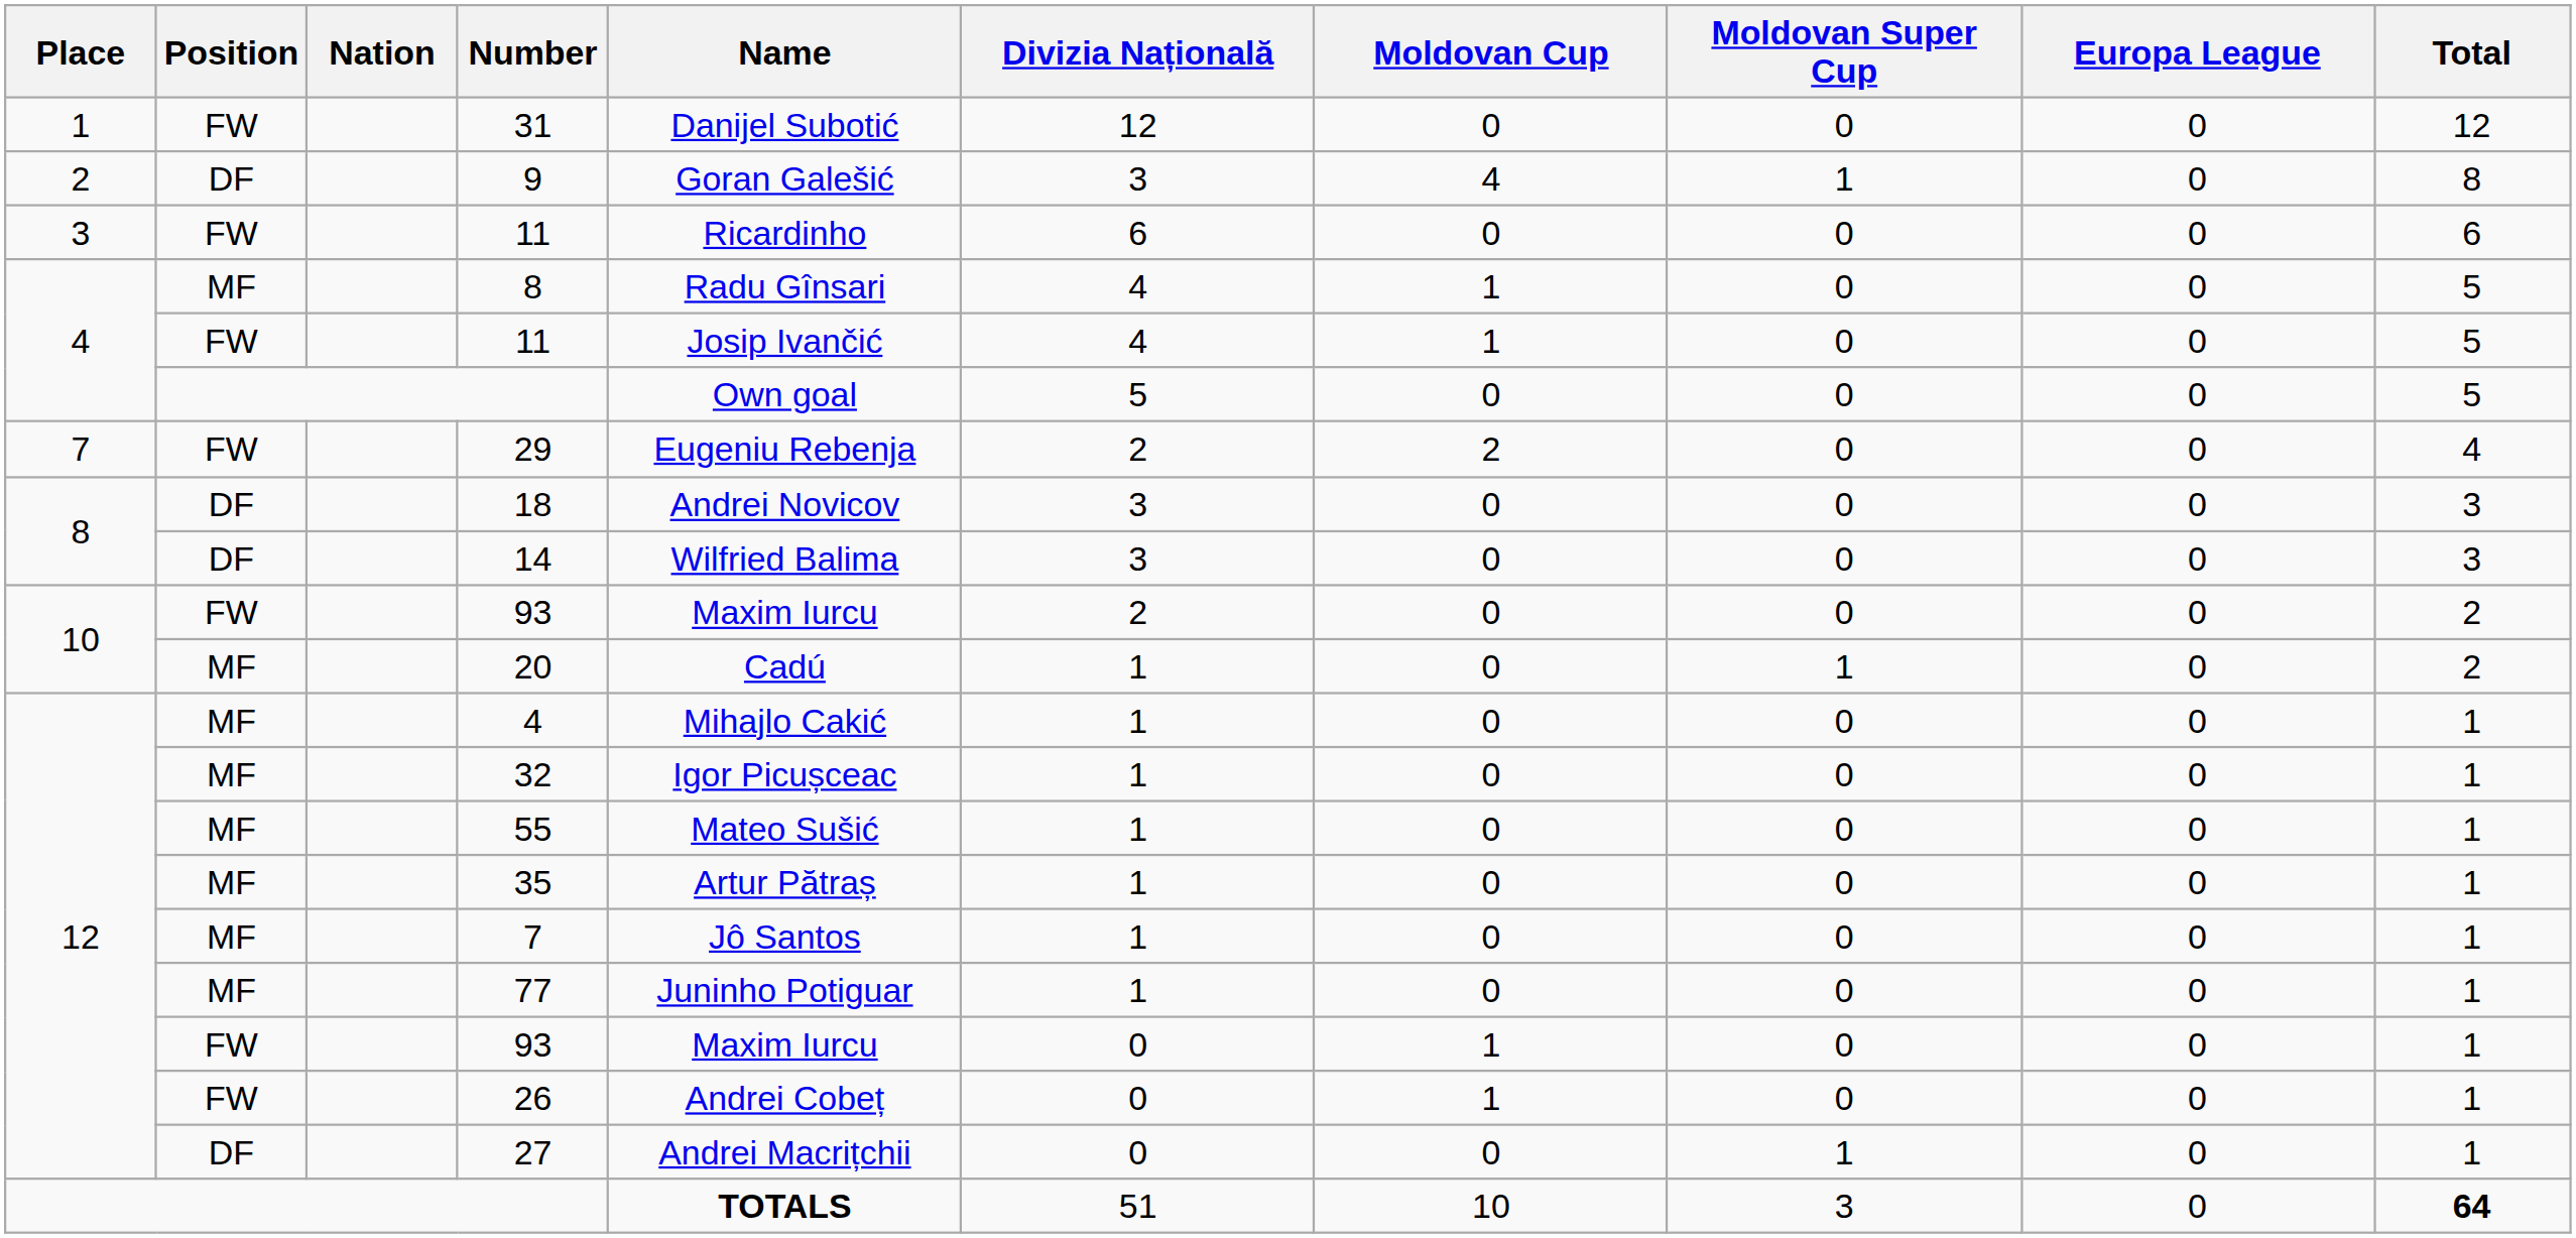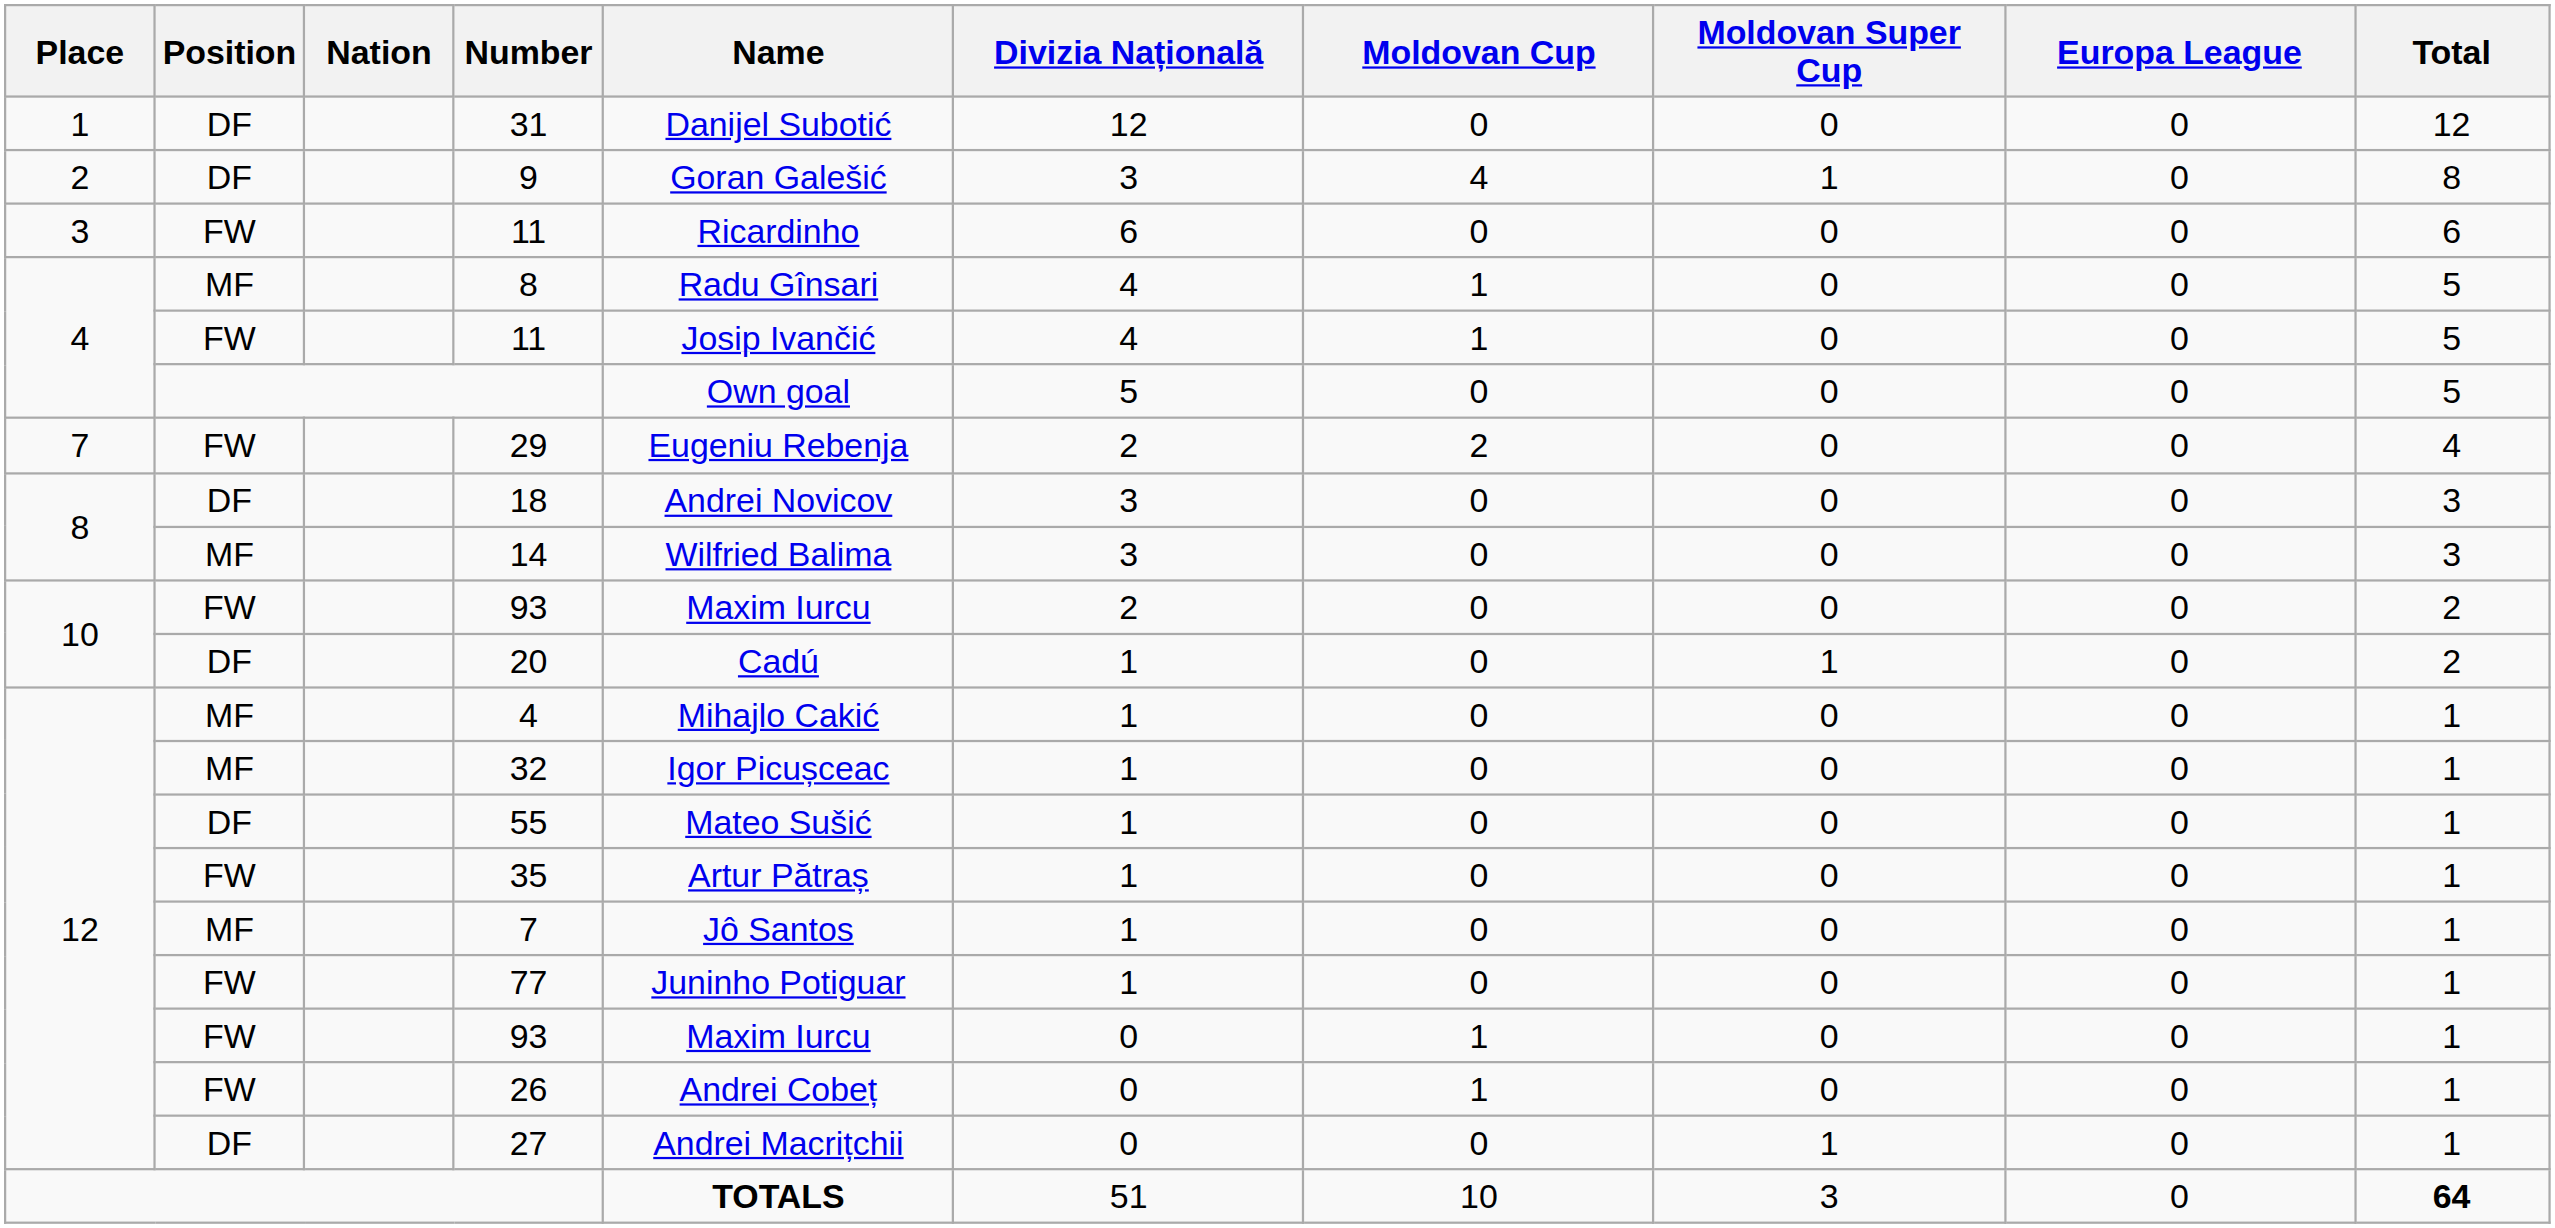31 | Position: FW -> DF
14 | Position: DF -> MF
20 | Position: MF -> DF
55 | Position: MF -> DF
35 | Position: MF -> FW
77 | Position: MF -> FW
